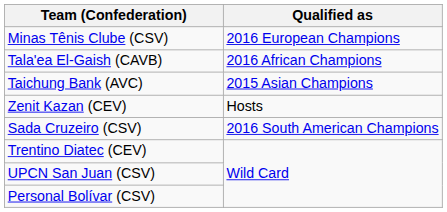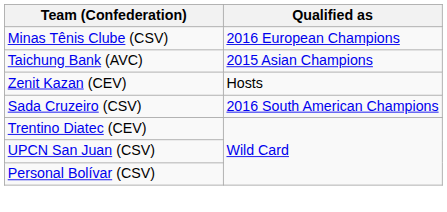- row: Tala'ea El-Gaish (CAVB) | 2016 African Champions
